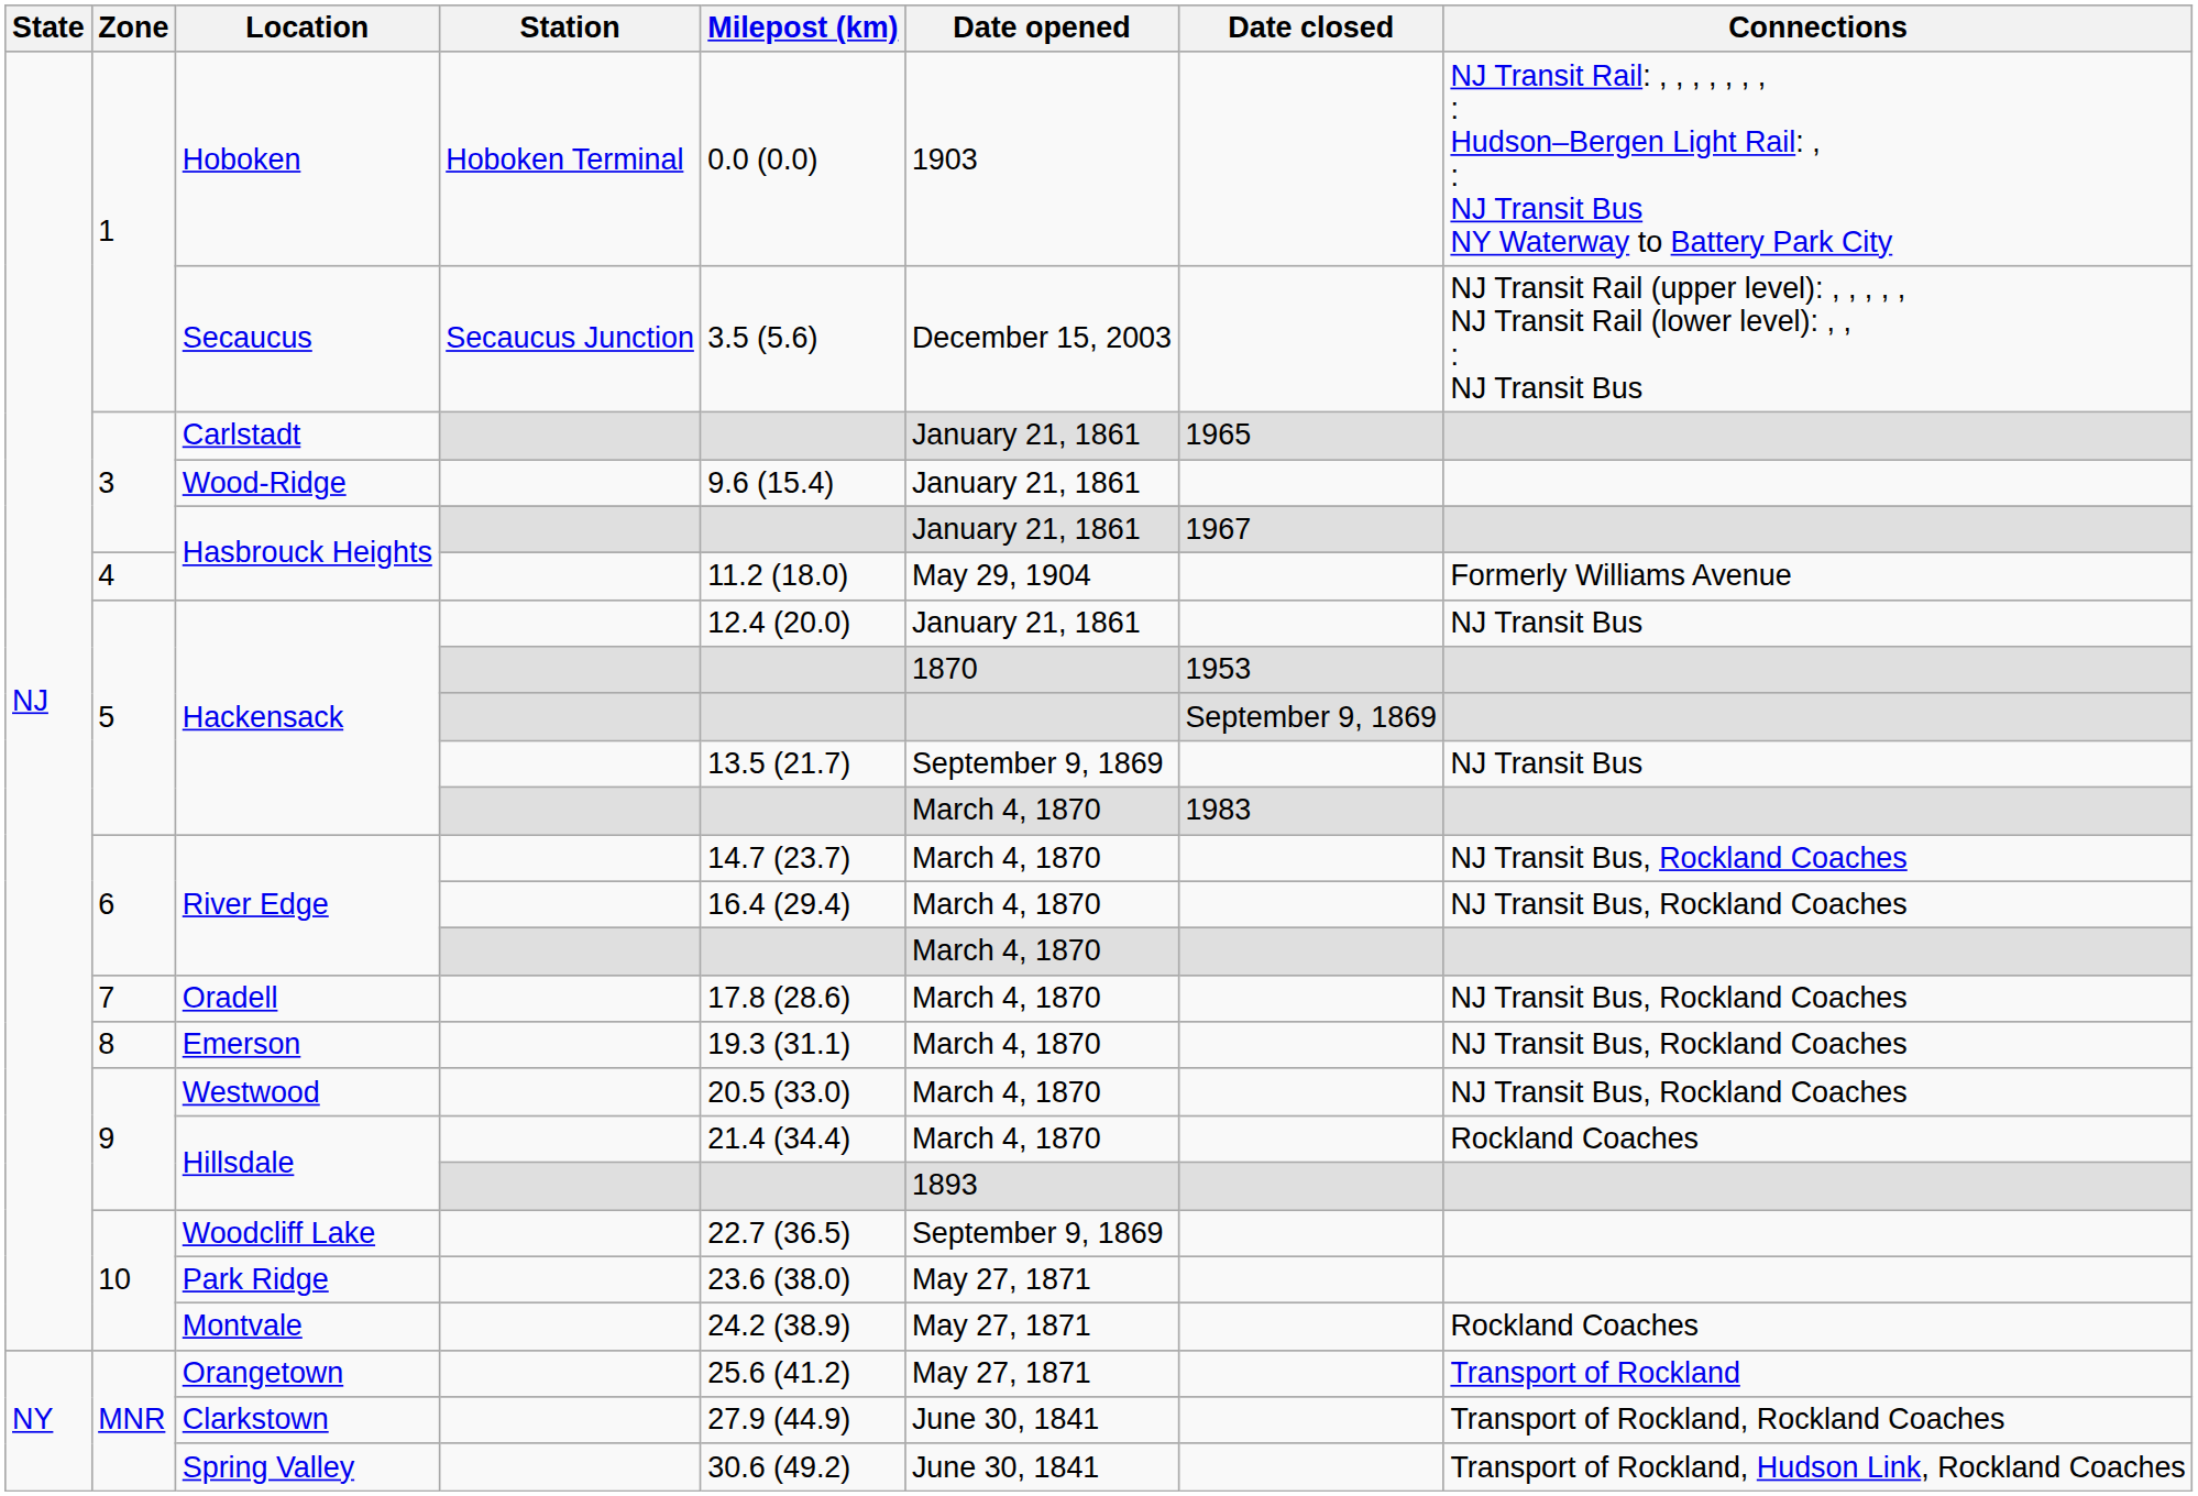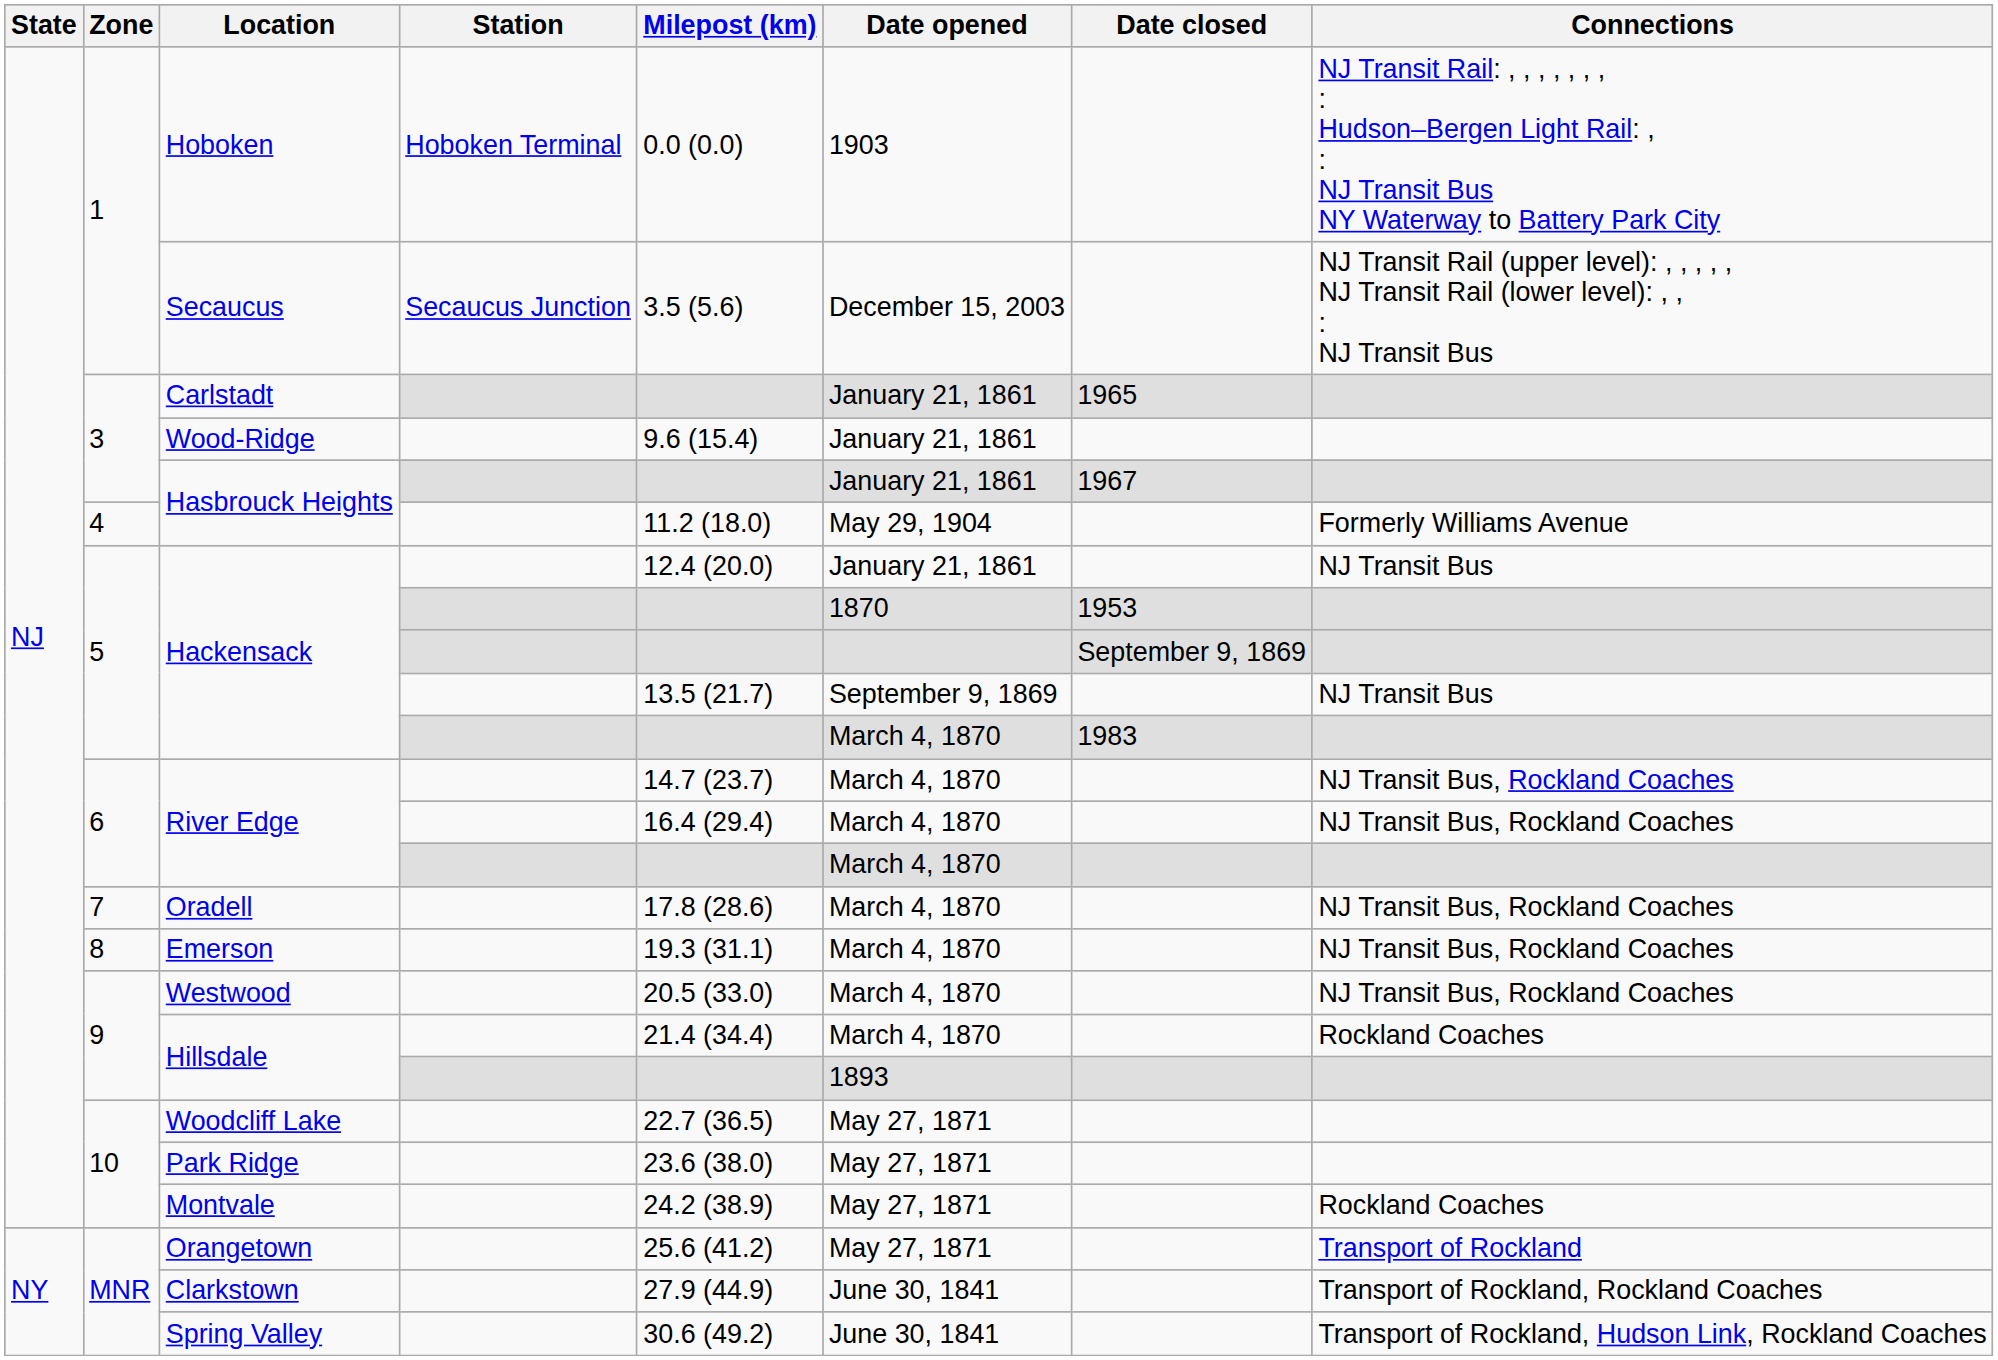Woodcliff Lake | Date opened: September 9, 1869 -> May 27, 1871
